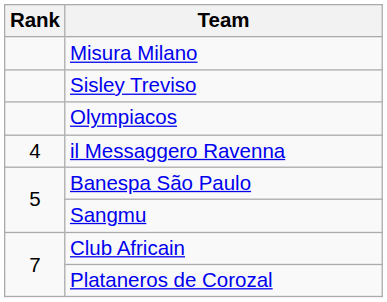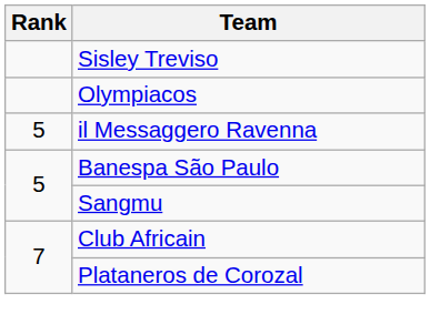- row: Misura Milano
il Messaggero Ravenna | Rank: 4 -> 5
